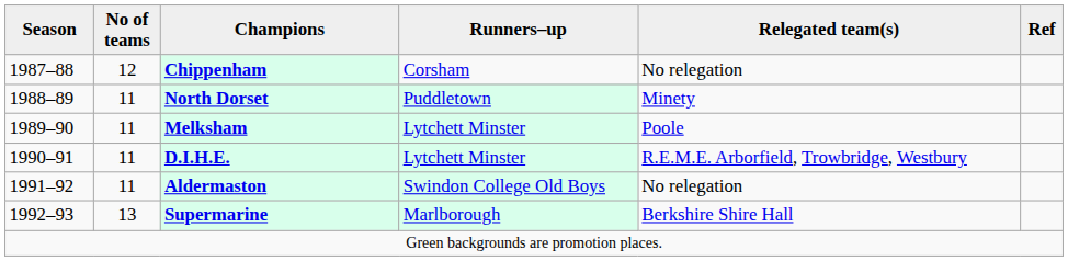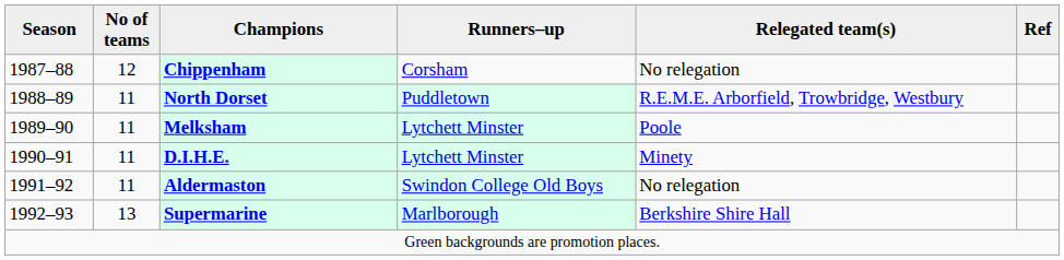North Dorset | Relegated team(s): Minety -> R.E.M.E. Arborfield, Trowbridge, Westbury
D.I.H.E. | Relegated team(s): R.E.M.E. Arborfield, Trowbridge, Westbury -> Minety
